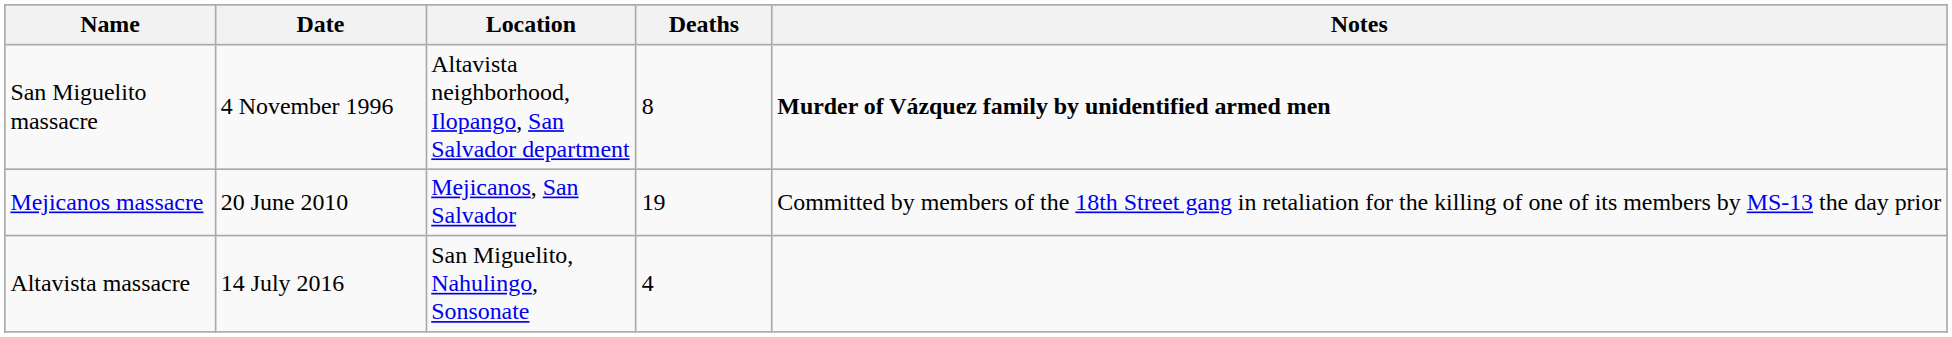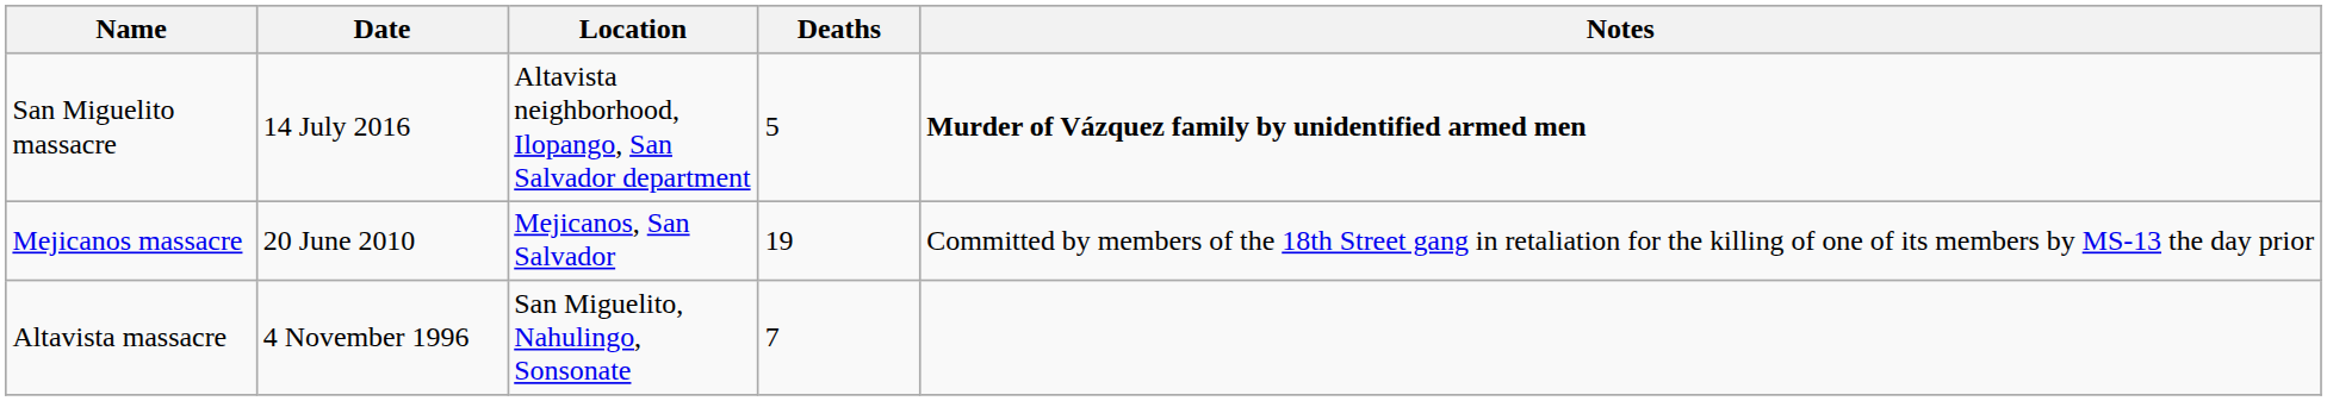San Miguelito massacre | Date: 4 November 1996 -> 14 July 2016
San Miguelito massacre | Deaths: 8 -> 5
Altavista massacre | Date: 14 July 2016 -> 4 November 1996
Altavista massacre | Deaths: 4 -> 7
